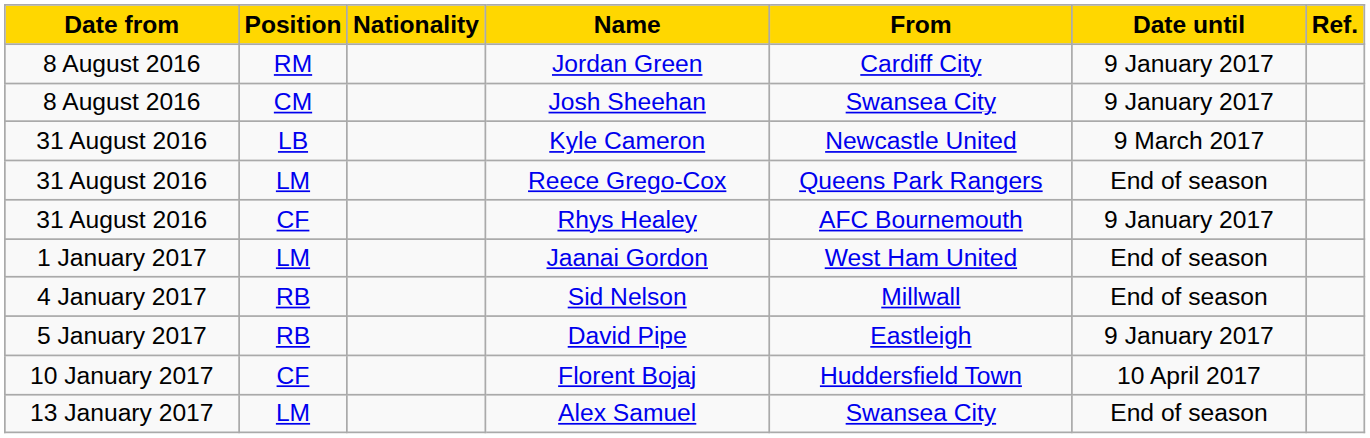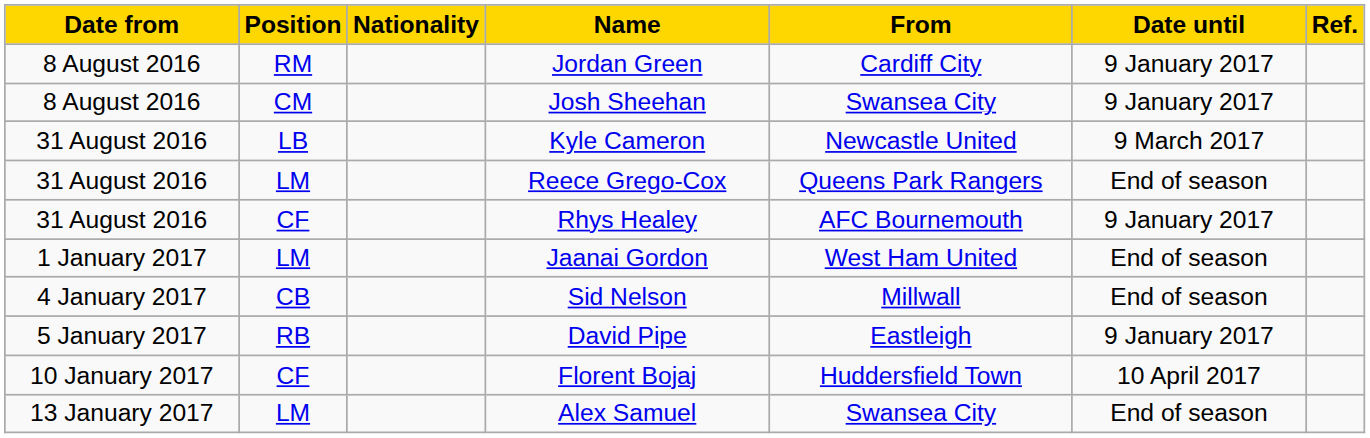Sid Nelson | Position: RB -> CB
